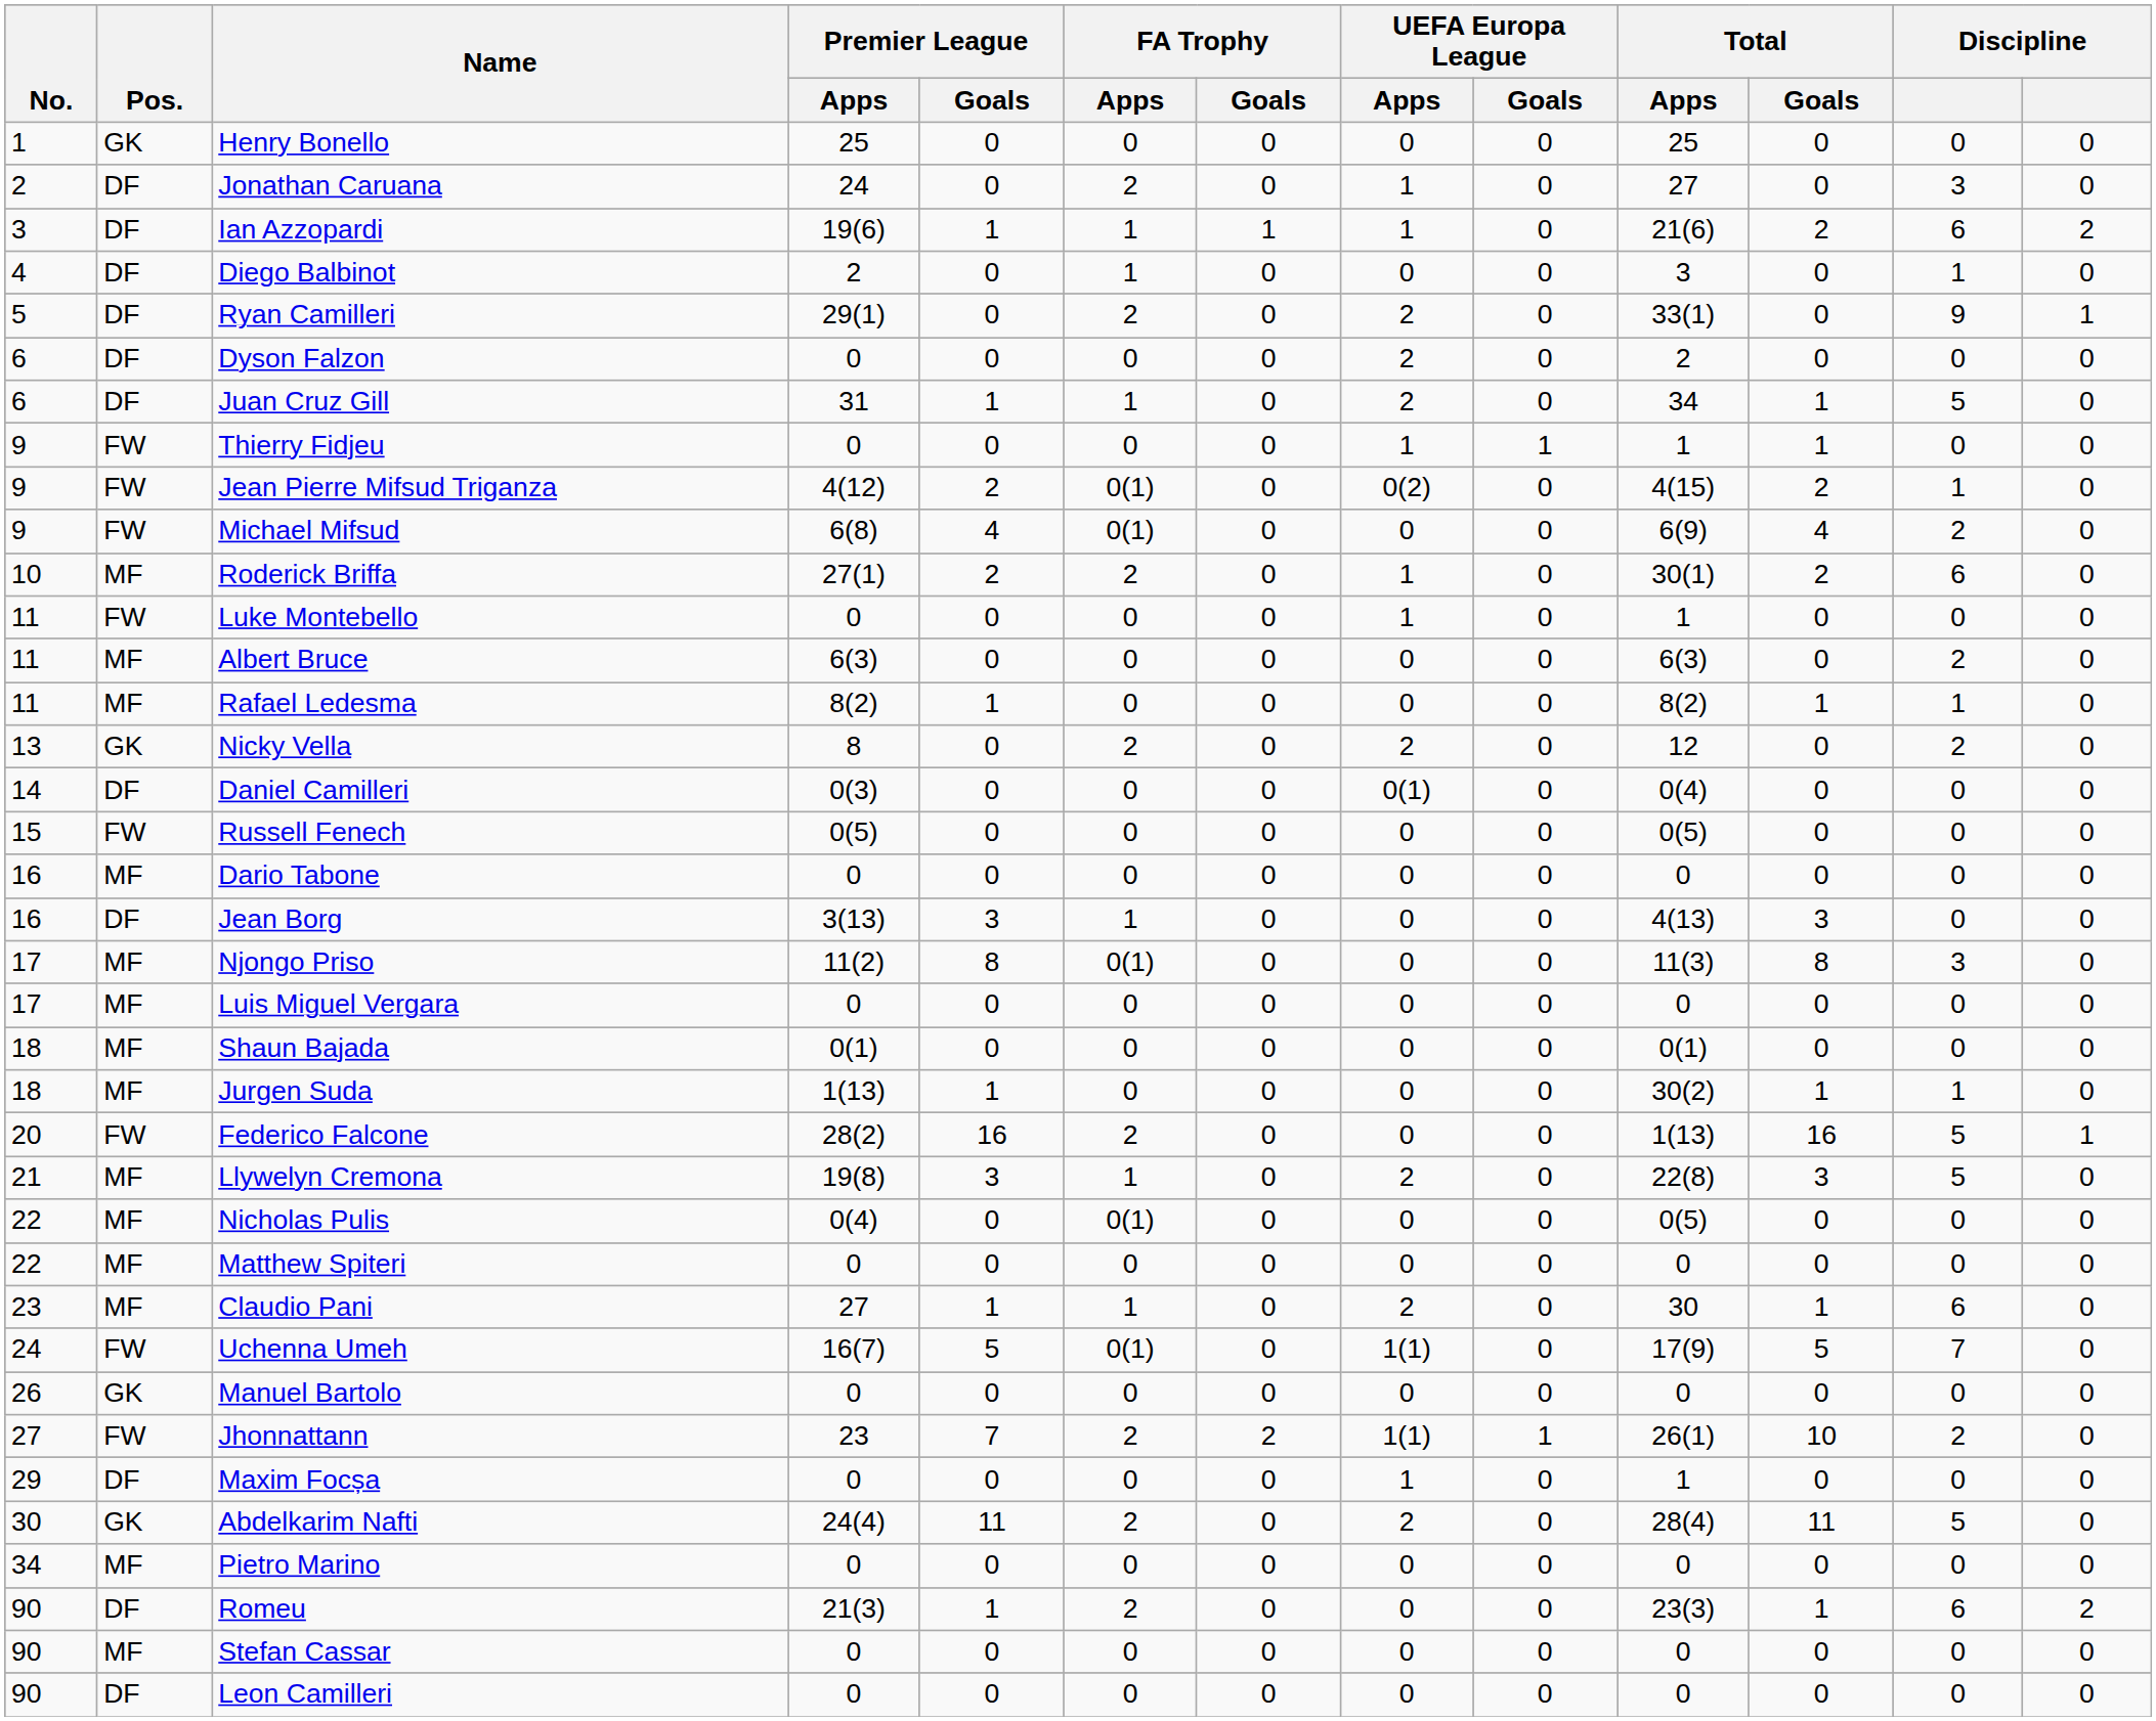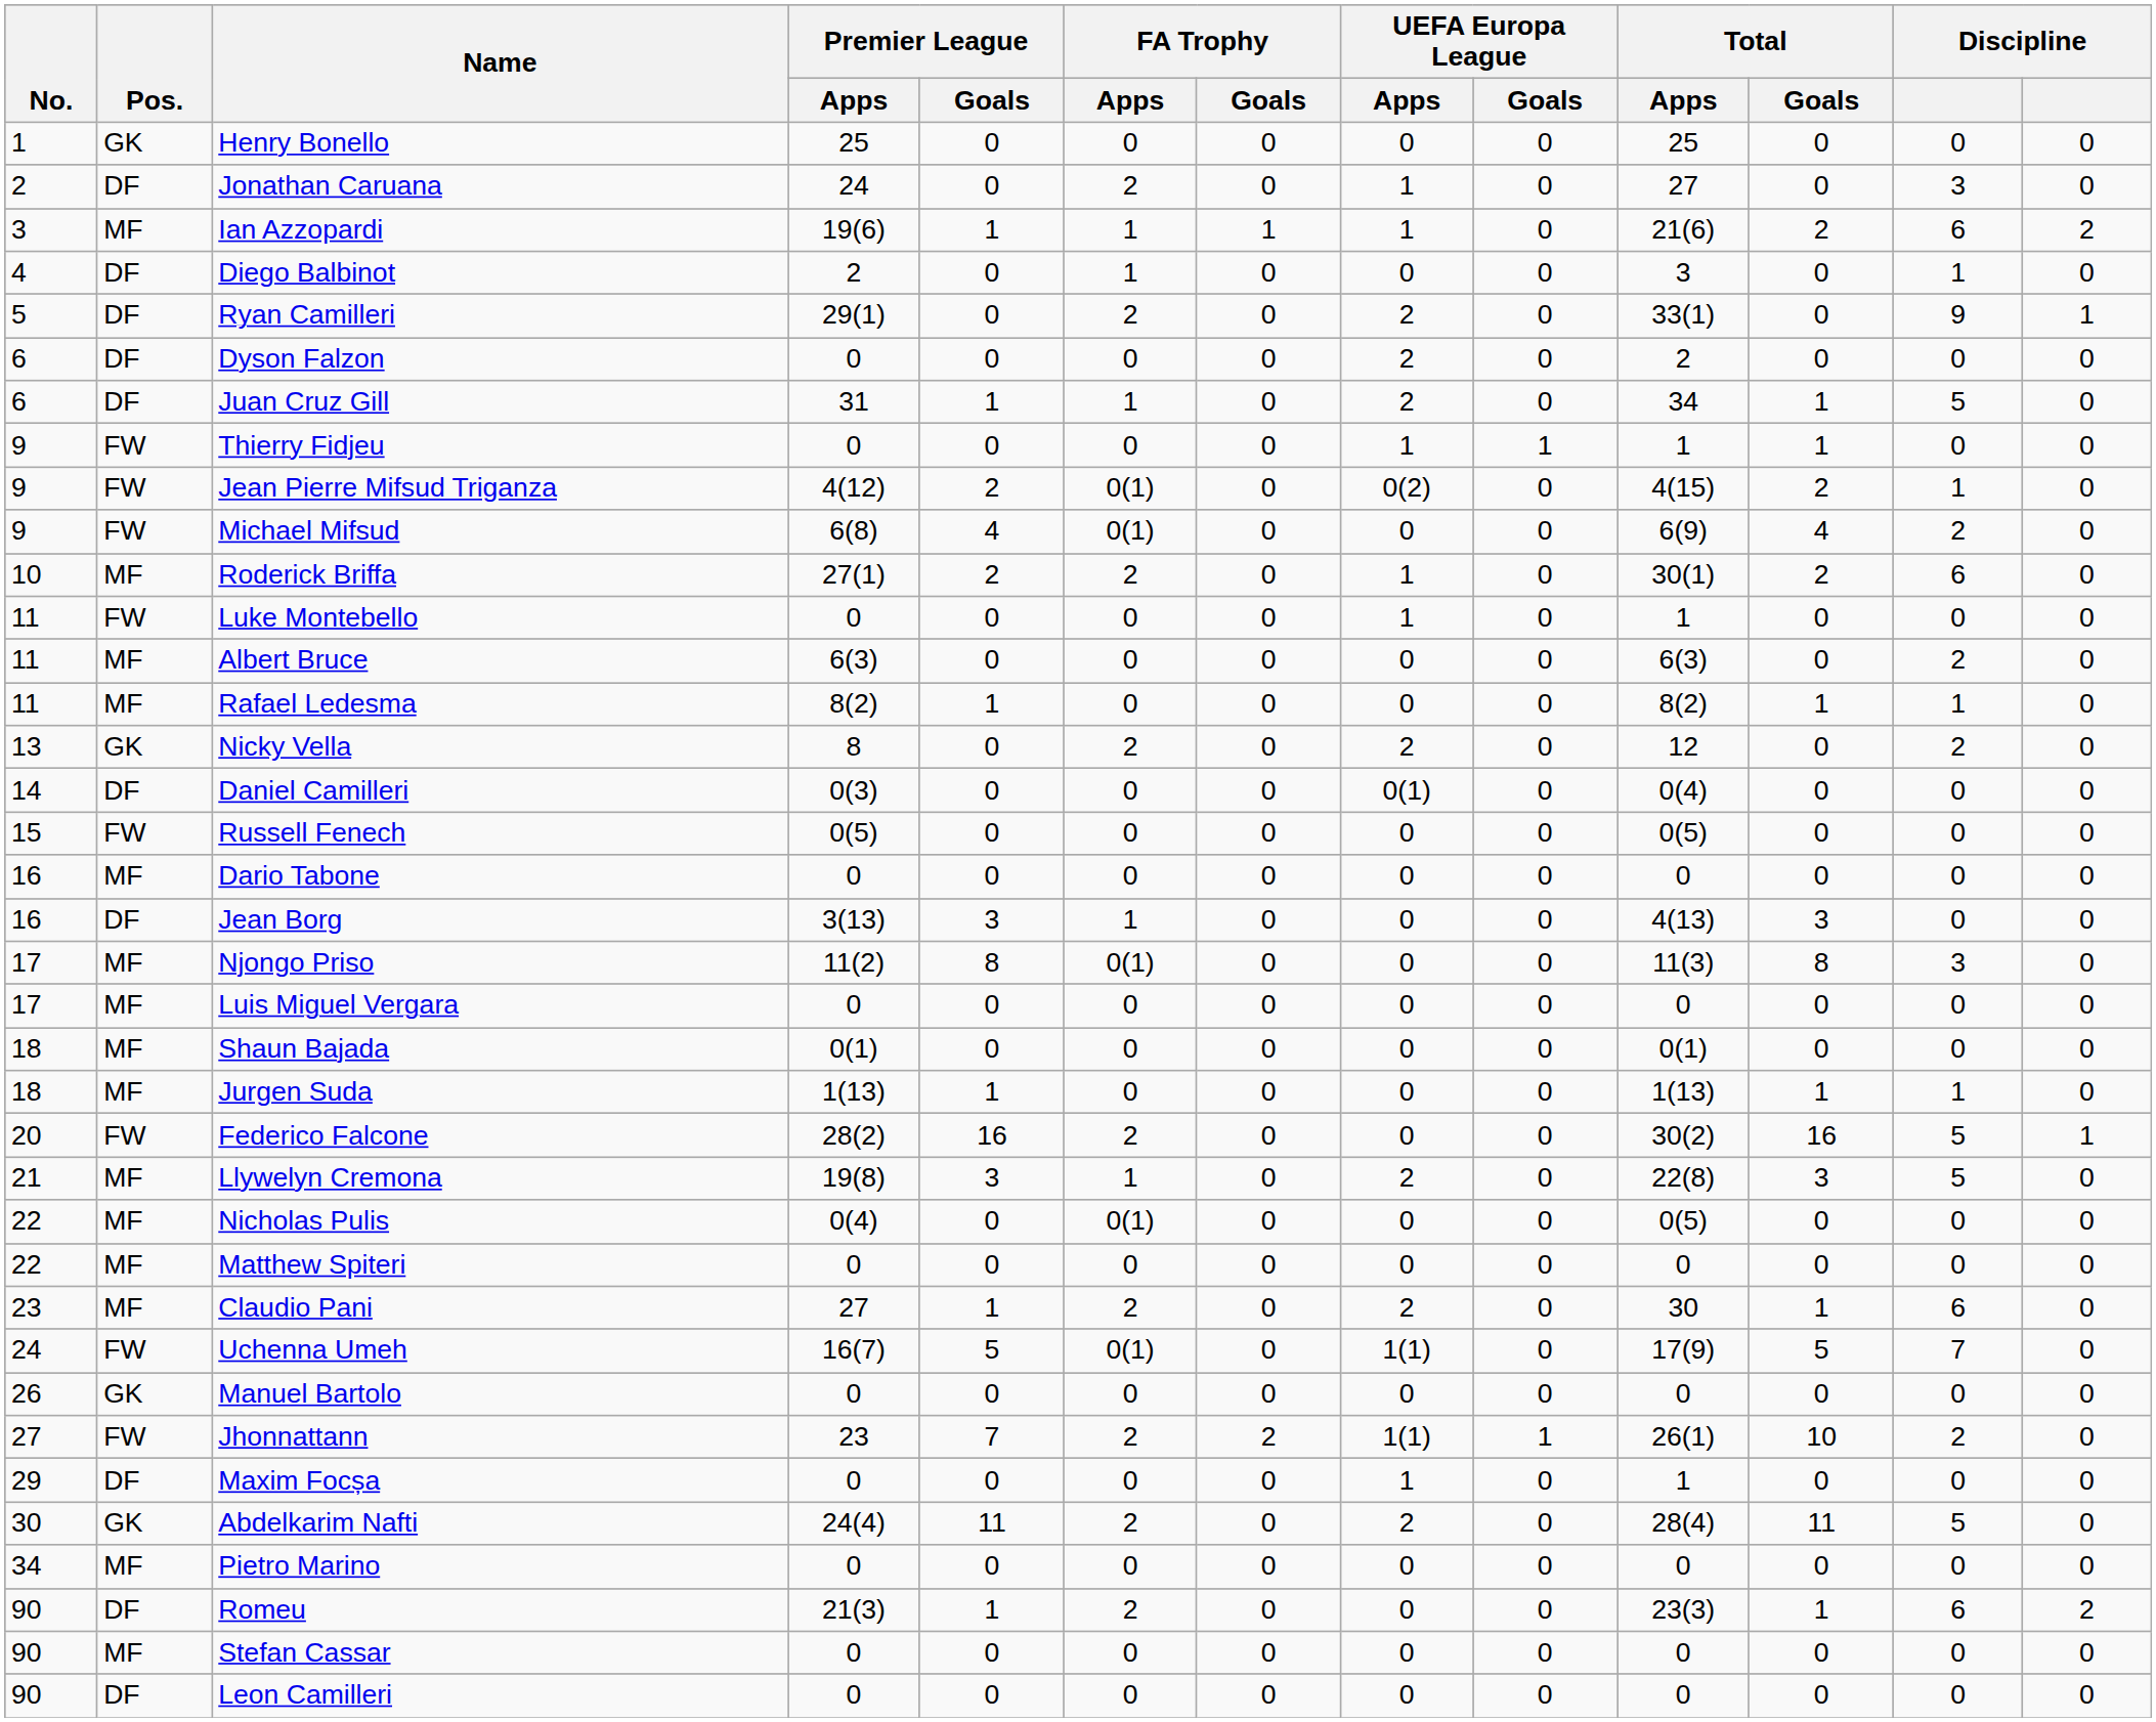Ian Azzopardi | Pos.: DF -> MF
Jurgen Suda | Total / Apps: 30(2) -> 1(13)
Federico Falcone | Total / Apps: 1(13) -> 30(2)
Claudio Pani | FA Trophy / Apps: 1 -> 2
